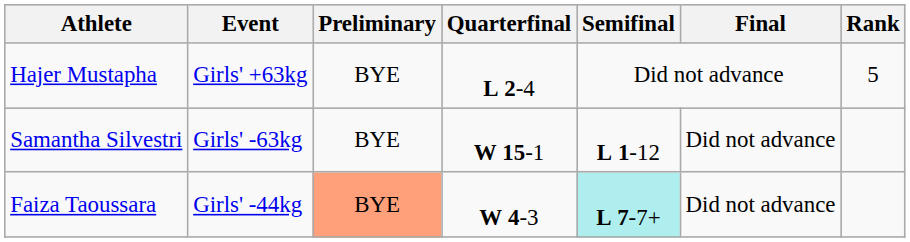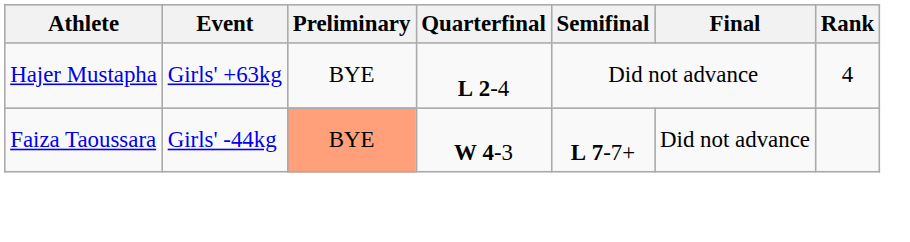Hajer Mustapha | Rank: 5 -> 4
- row: Samantha Silvestri | Girls' -63kg | BYE | W 15-1 | L 1-12 | Did not advance
Faiza Taoussara | Semifinal: paleturquoise background -> no background
